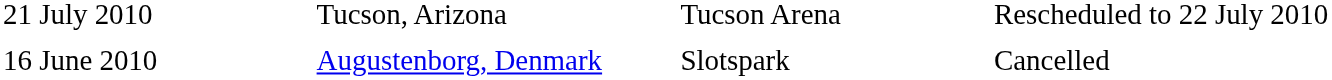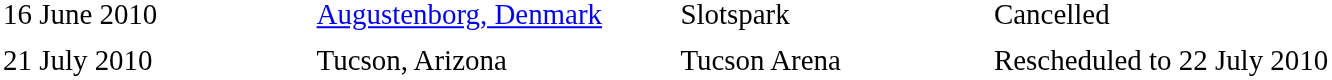rows swapped: 16 June 2010 <-> 21 July 2010
